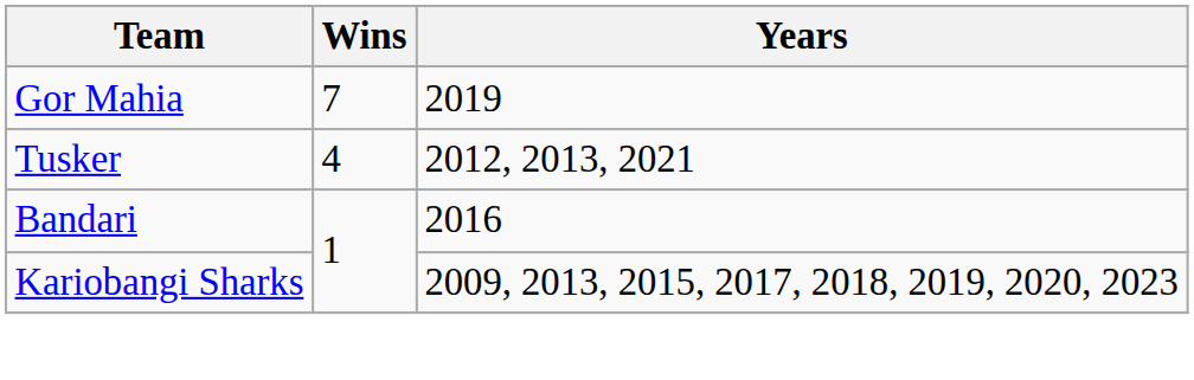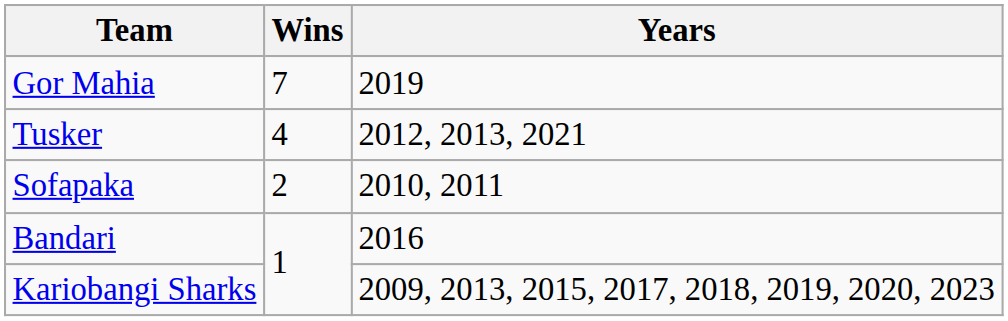+ row: Sofapaka | 2 | 2010, 2011
